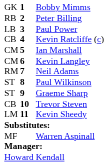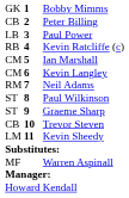Peter Billing | column 1: RB -> CB
Kevin Ratcliffe (c) | column 1: CB -> RB
